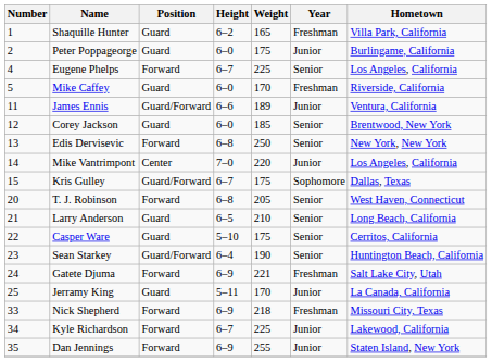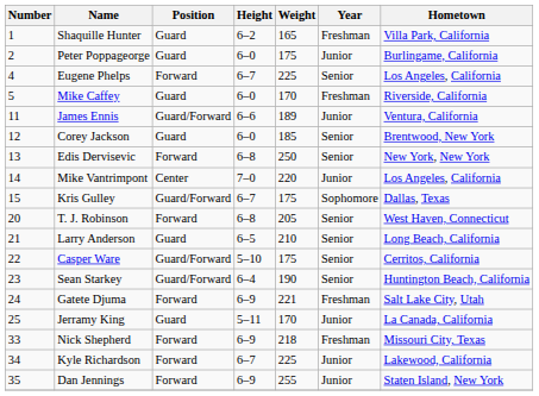Casper Ware | Position: Guard -> Guard/Forward
